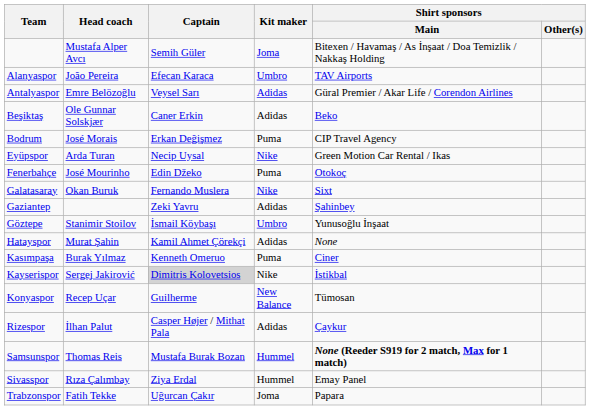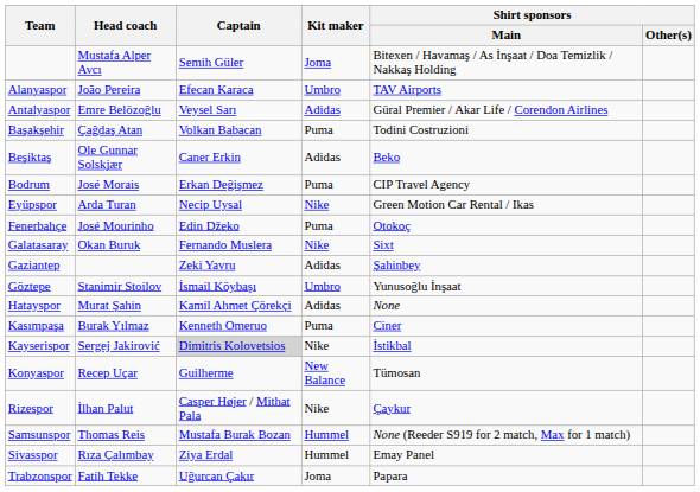+ row: Başakşehir | Çağdaş Atan | Volkan Babacan | Puma | Todini Costruzioni
Rizespor | Kit maker: Adidas -> Nike
Samsunspor | Shirt sponsors / Main: bold -> normal
